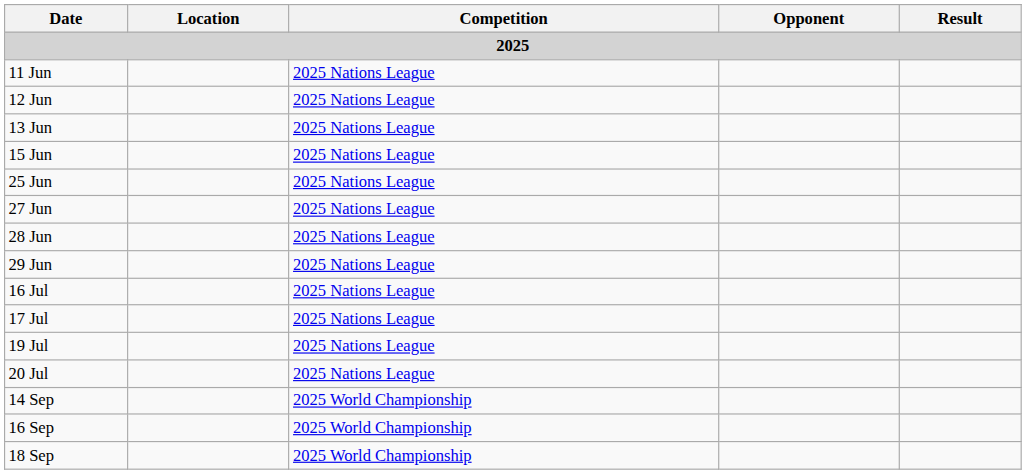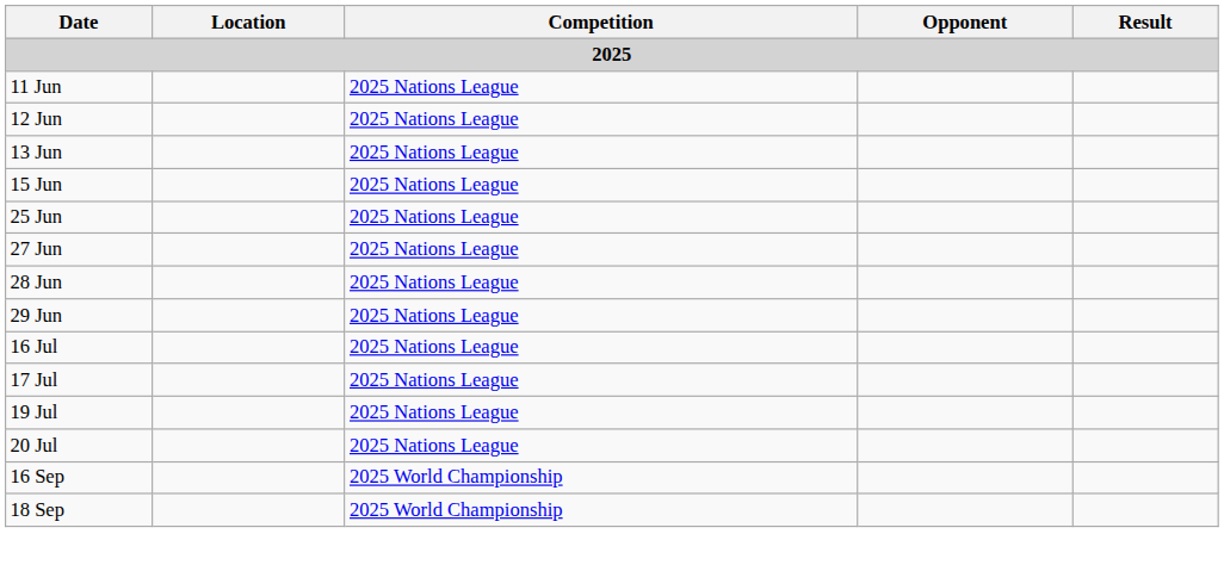- row: 14 Sep | 2025 World Championship
